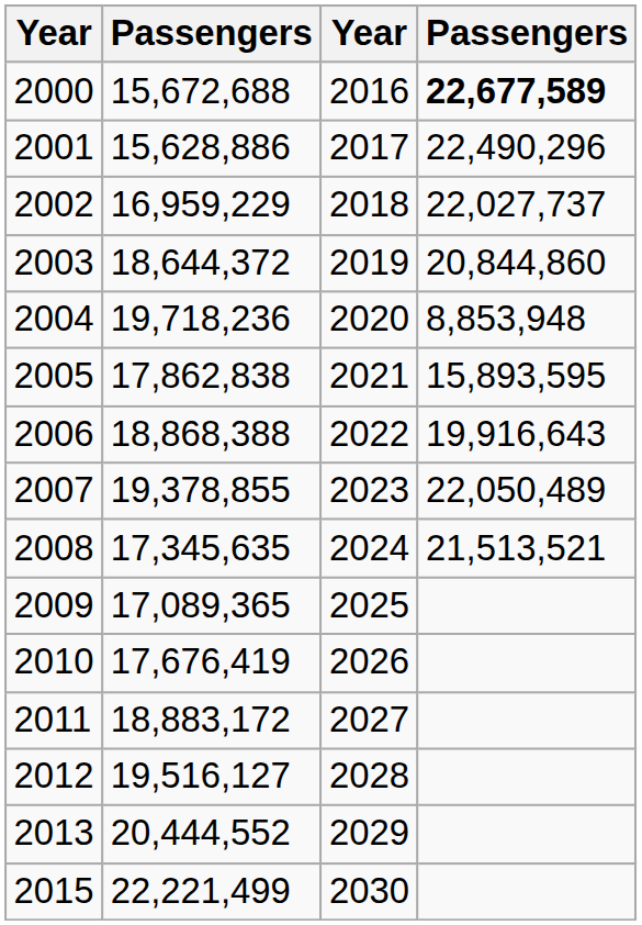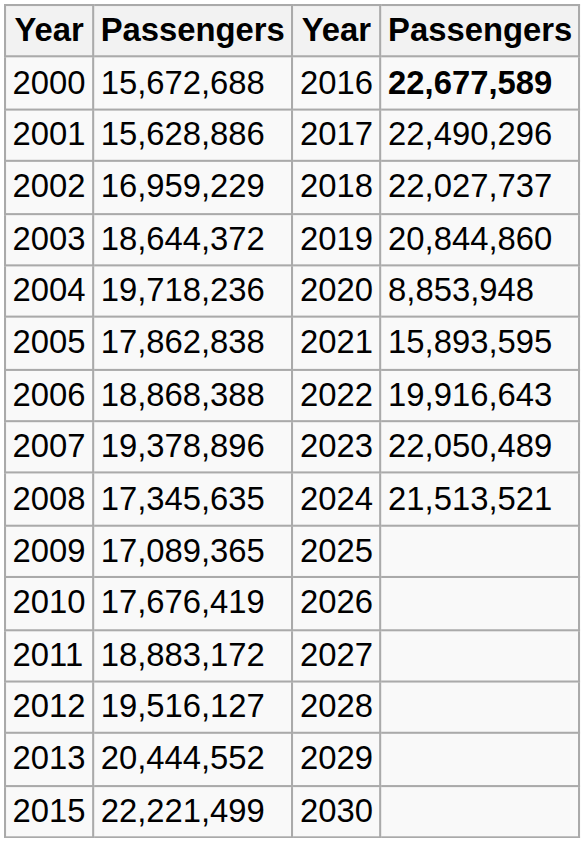2007 | column 2: 19,378,855 -> 19,378,896
